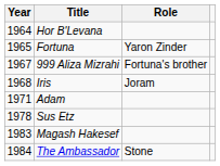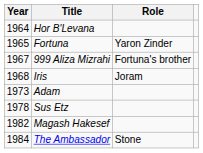Adam | Year: 1971 -> 1973
Magash Hakesef | Year: 1983 -> 1982
